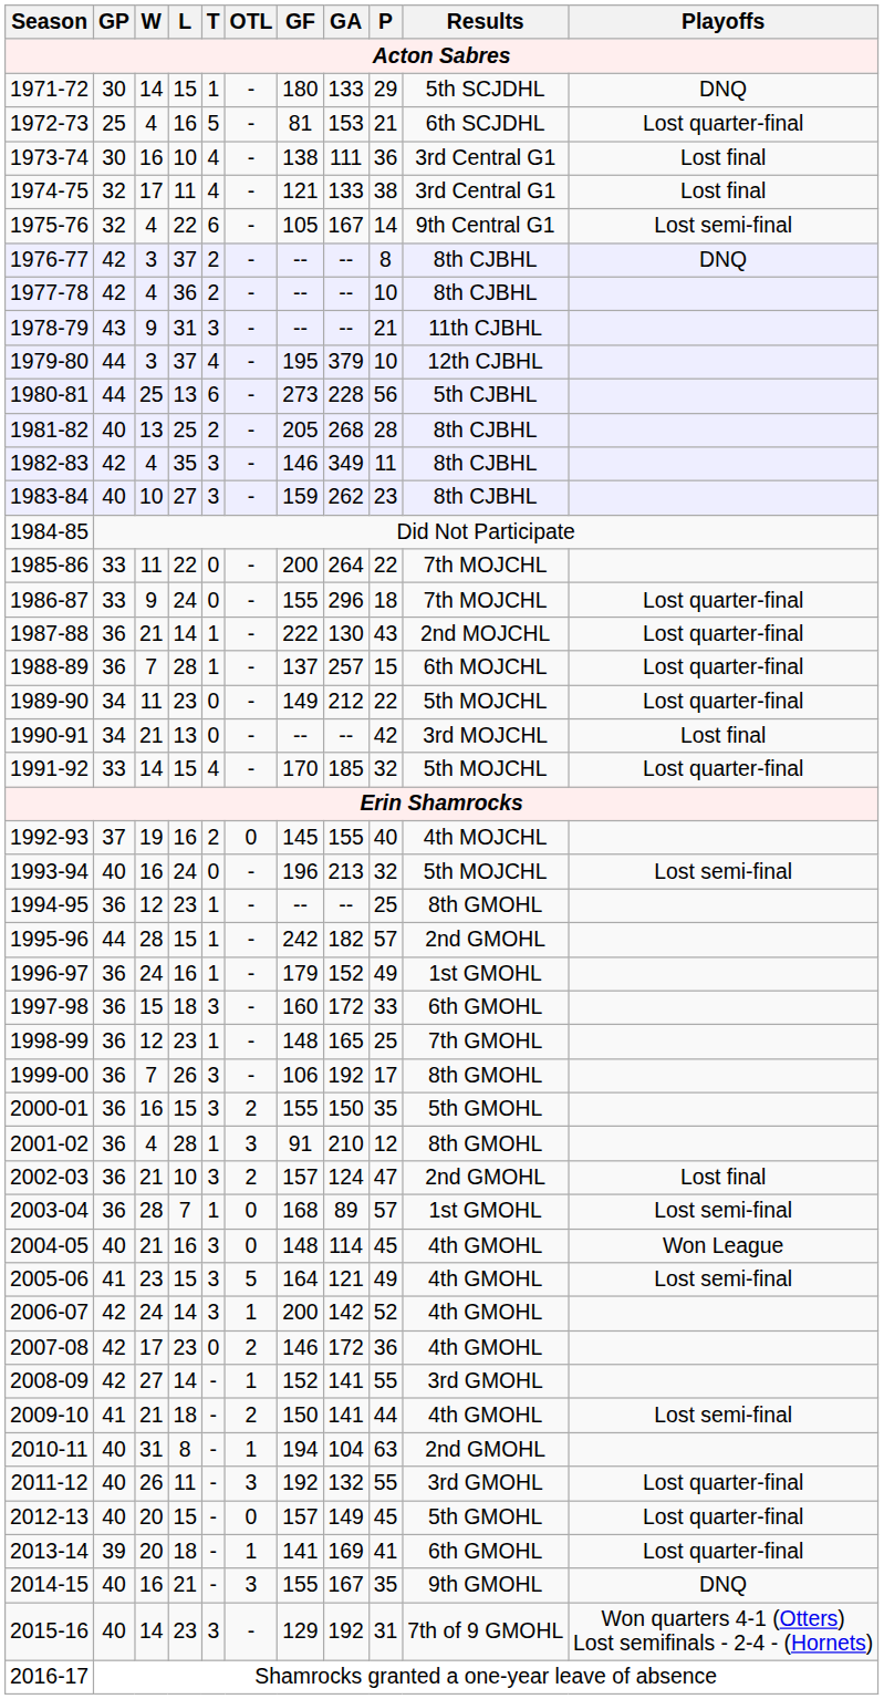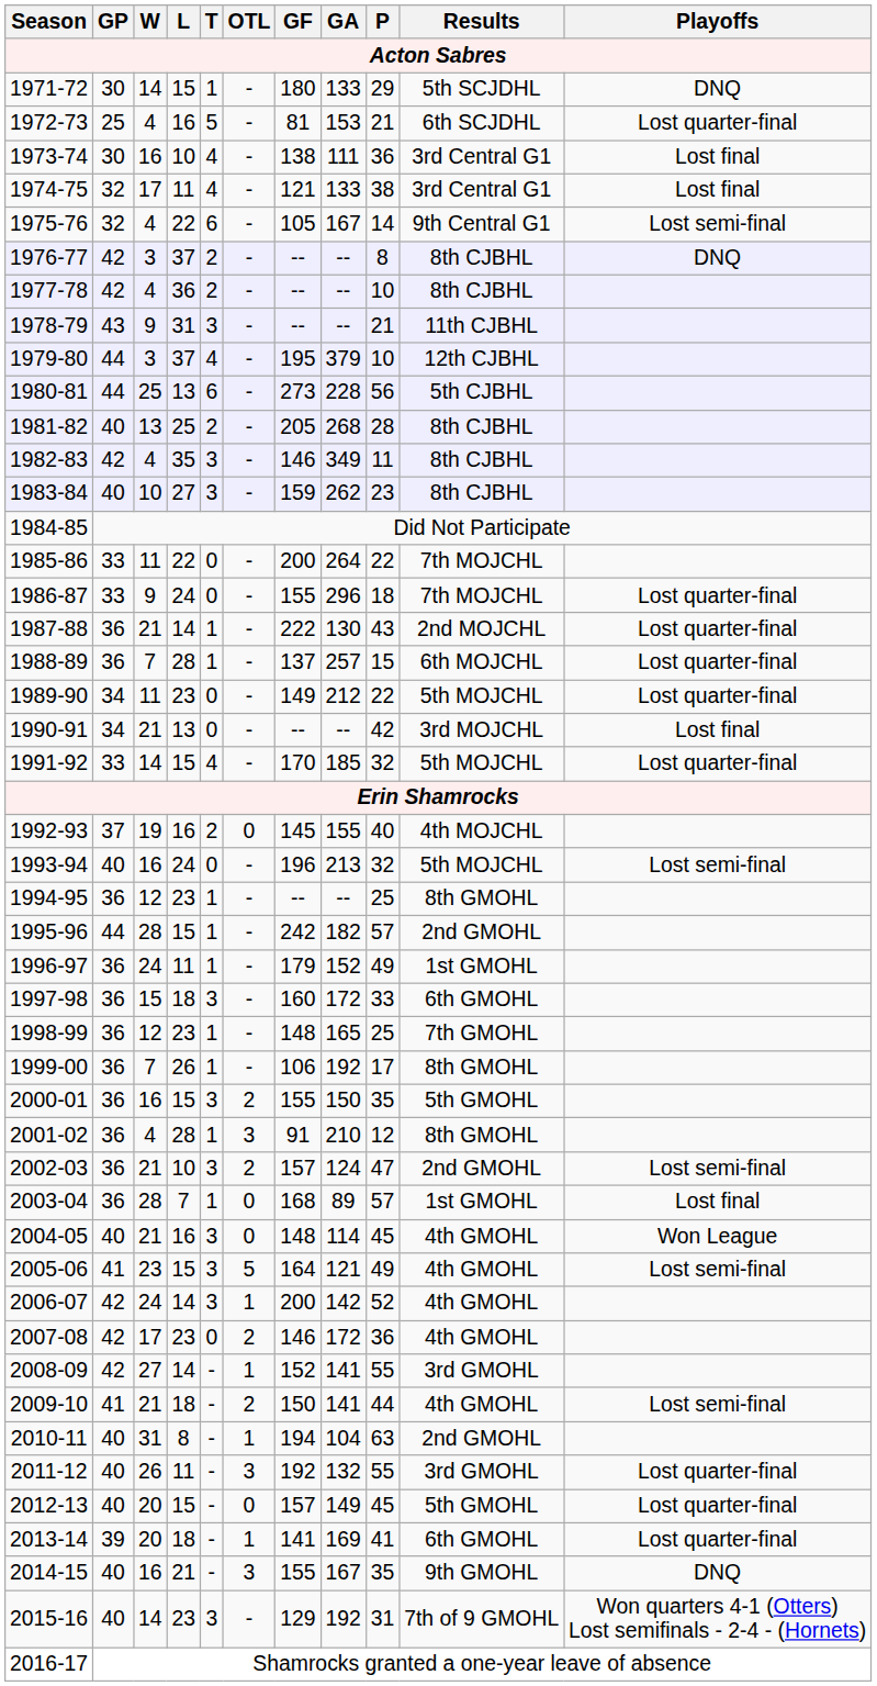1996-97 | L: 16 -> 11
1999-00 | T: 3 -> 1
2002-03 | Playoffs: Lost final -> Lost semi-final
2003-04 | Playoffs: Lost semi-final -> Lost final
